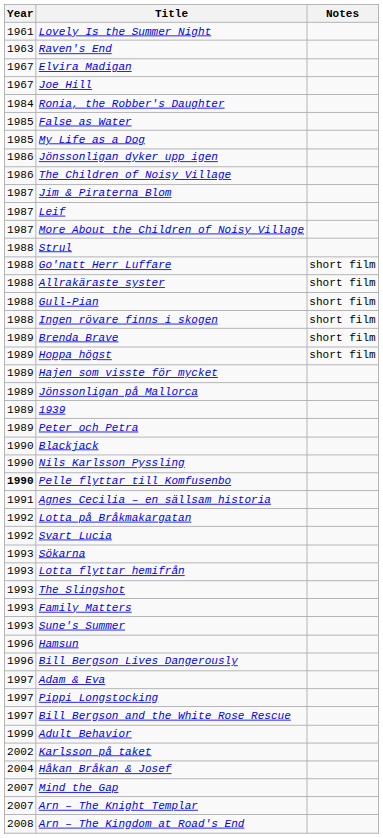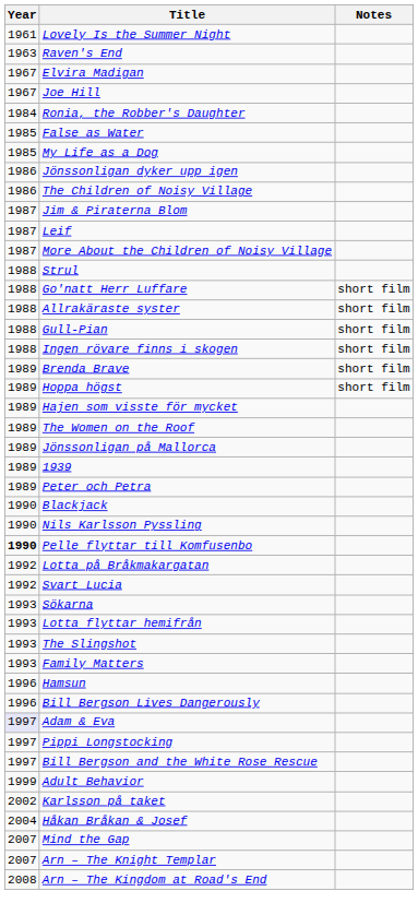+ row: 1989 | The Women on the Roof
- row: 1991 | Agnes Cecilia – en sällsam historia
- row: 1993 | Sune's Summer
Adam & Eva | Year: no background -> lavender background
